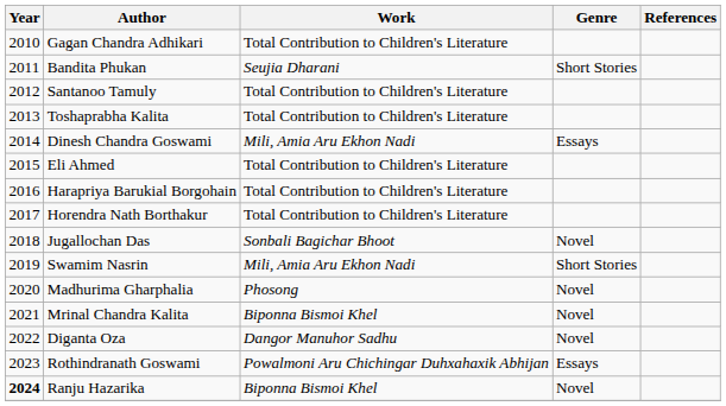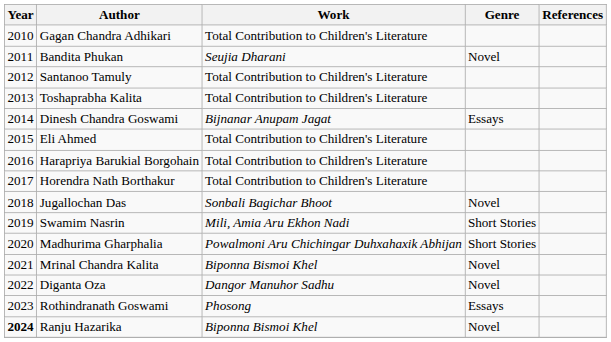Bandita Phukan | Genre: Short Stories -> Novel
Dinesh Chandra Goswami | Work: Mili, Amia Aru Ekhon Nadi -> Bijnanar Anupam Jagat
Madhurima Gharphalia | Work: Phosong -> Powalmoni Aru Chichingar Duhxahaxik Abhijan
Madhurima Gharphalia | Genre: Novel -> Short Stories
Rothindranath Goswami | Work: Powalmoni Aru Chichingar Duhxahaxik Abhijan -> Phosong
